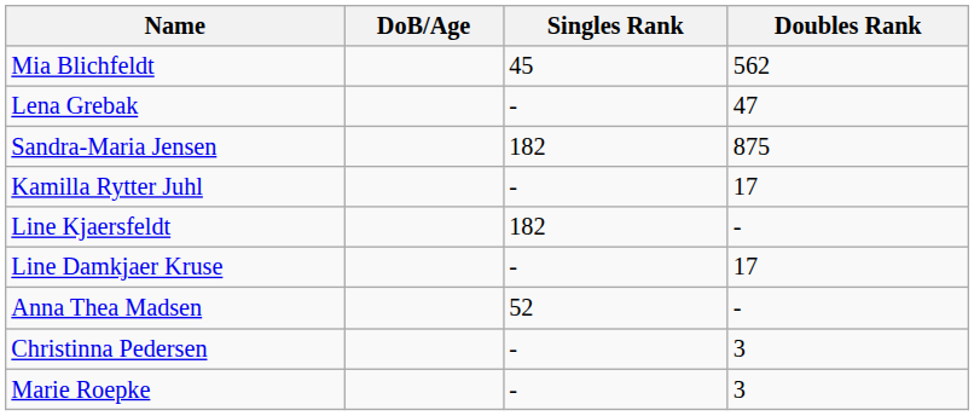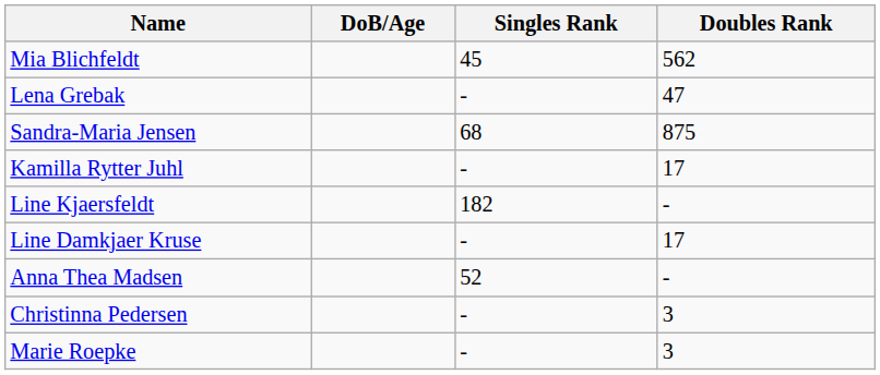Sandra-Maria Jensen | Singles Rank: 182 -> 68
